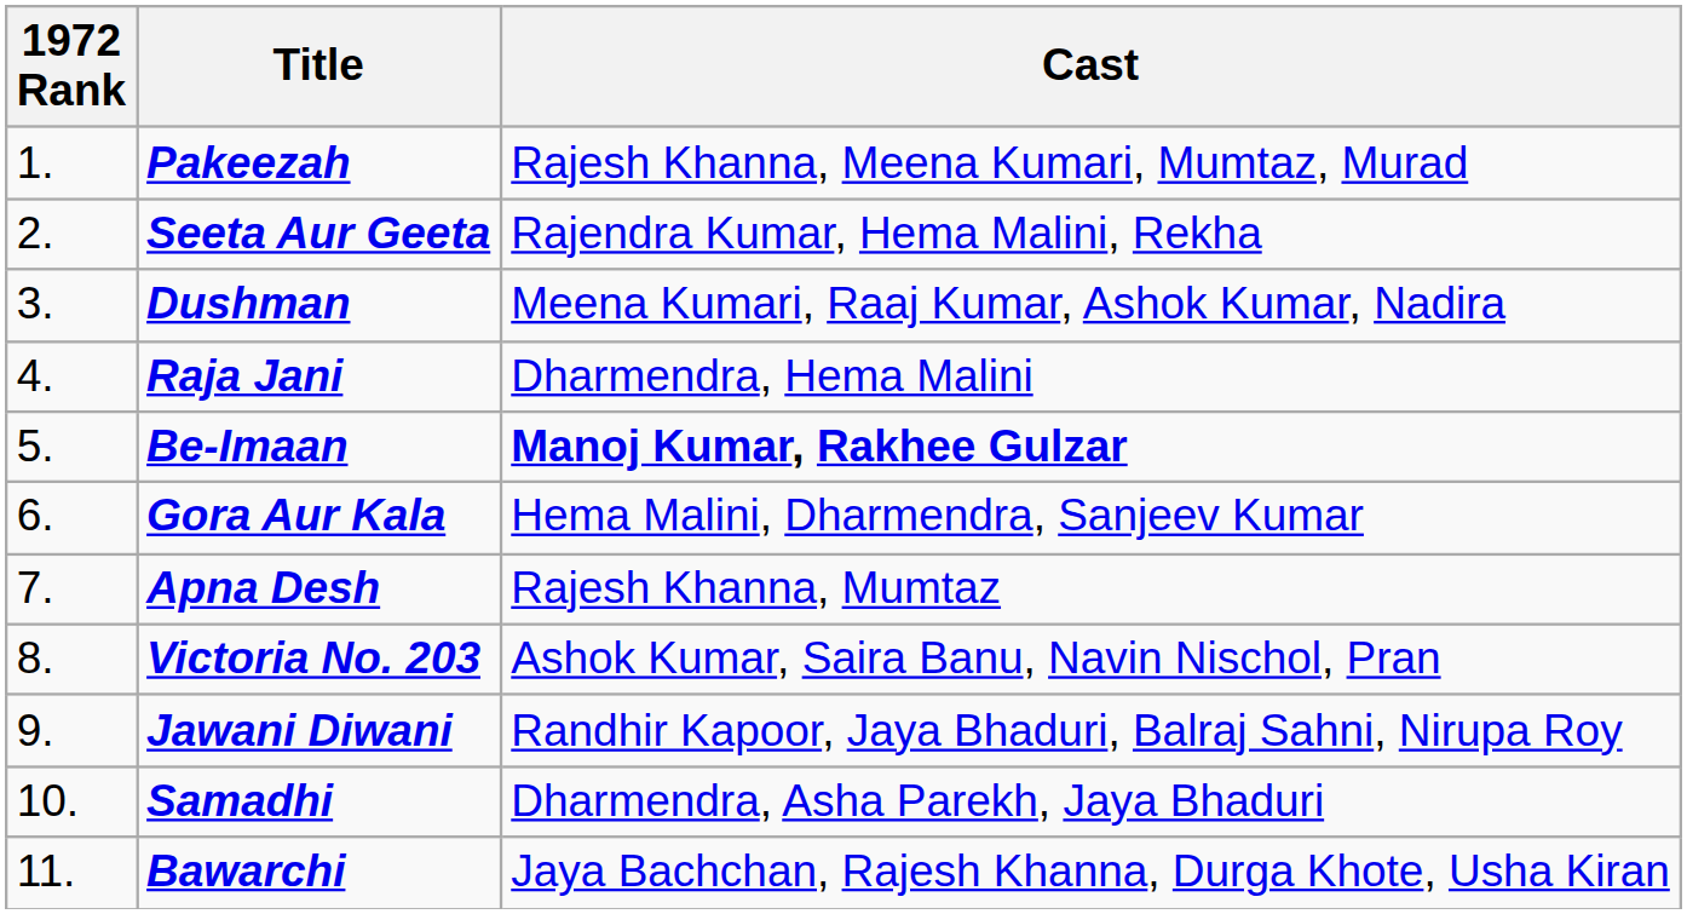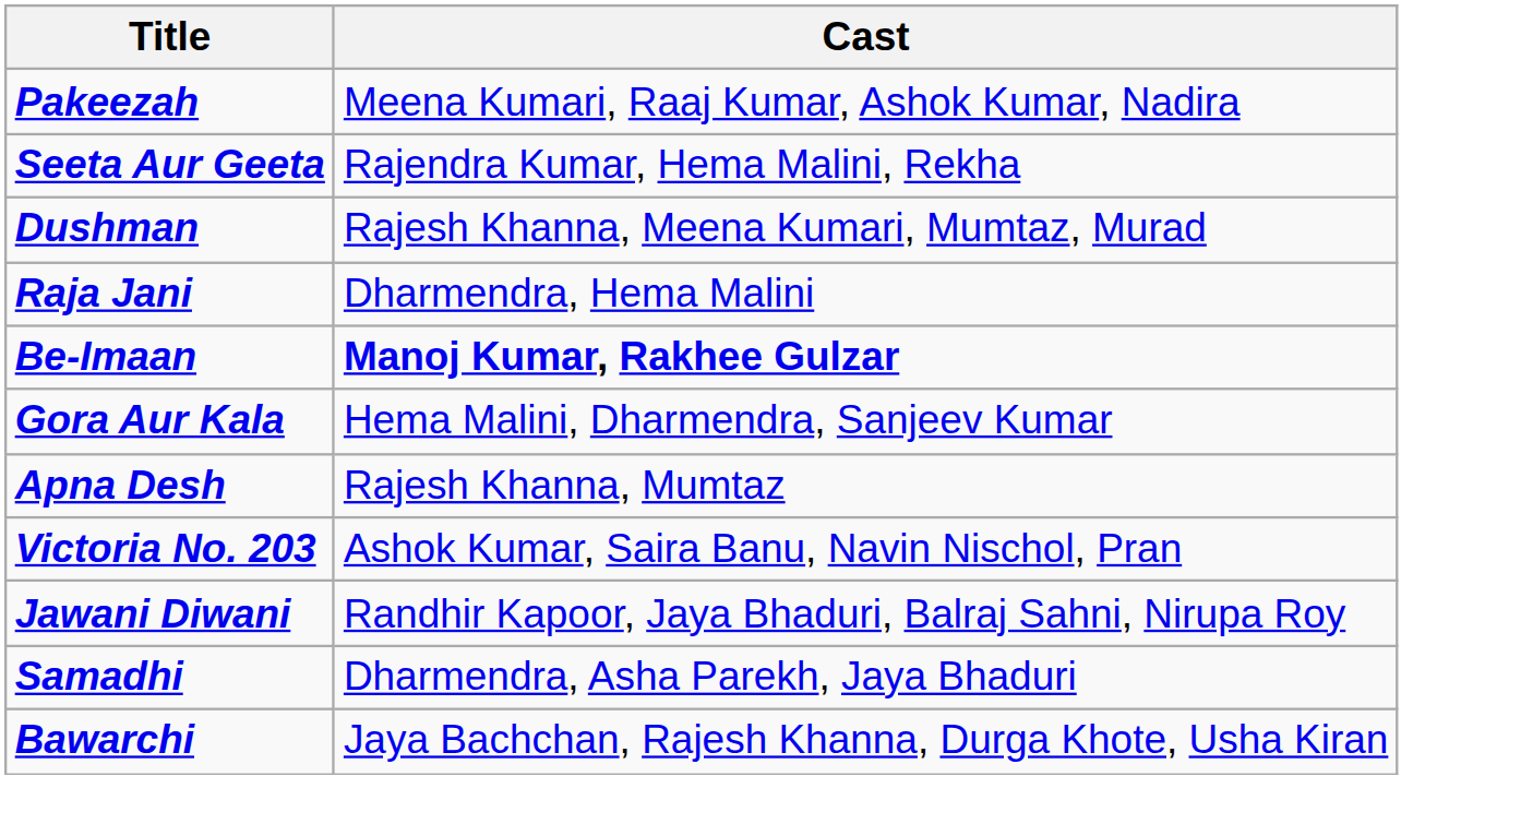- column: 1972 Rank | 1. | 2. | 3. | 4. | 5. | 6. | 7. | 8. | 9. | 10. | 11.
Pakeezah | Cast: Rajesh Khanna, Meena Kumari, Mumtaz, Murad -> Meena Kumari, Raaj Kumar, Ashok Kumar, Nadira
Dushman | Cast: Meena Kumari, Raaj Kumar, Ashok Kumar, Nadira -> Rajesh Khanna, Meena Kumari, Mumtaz, Murad
